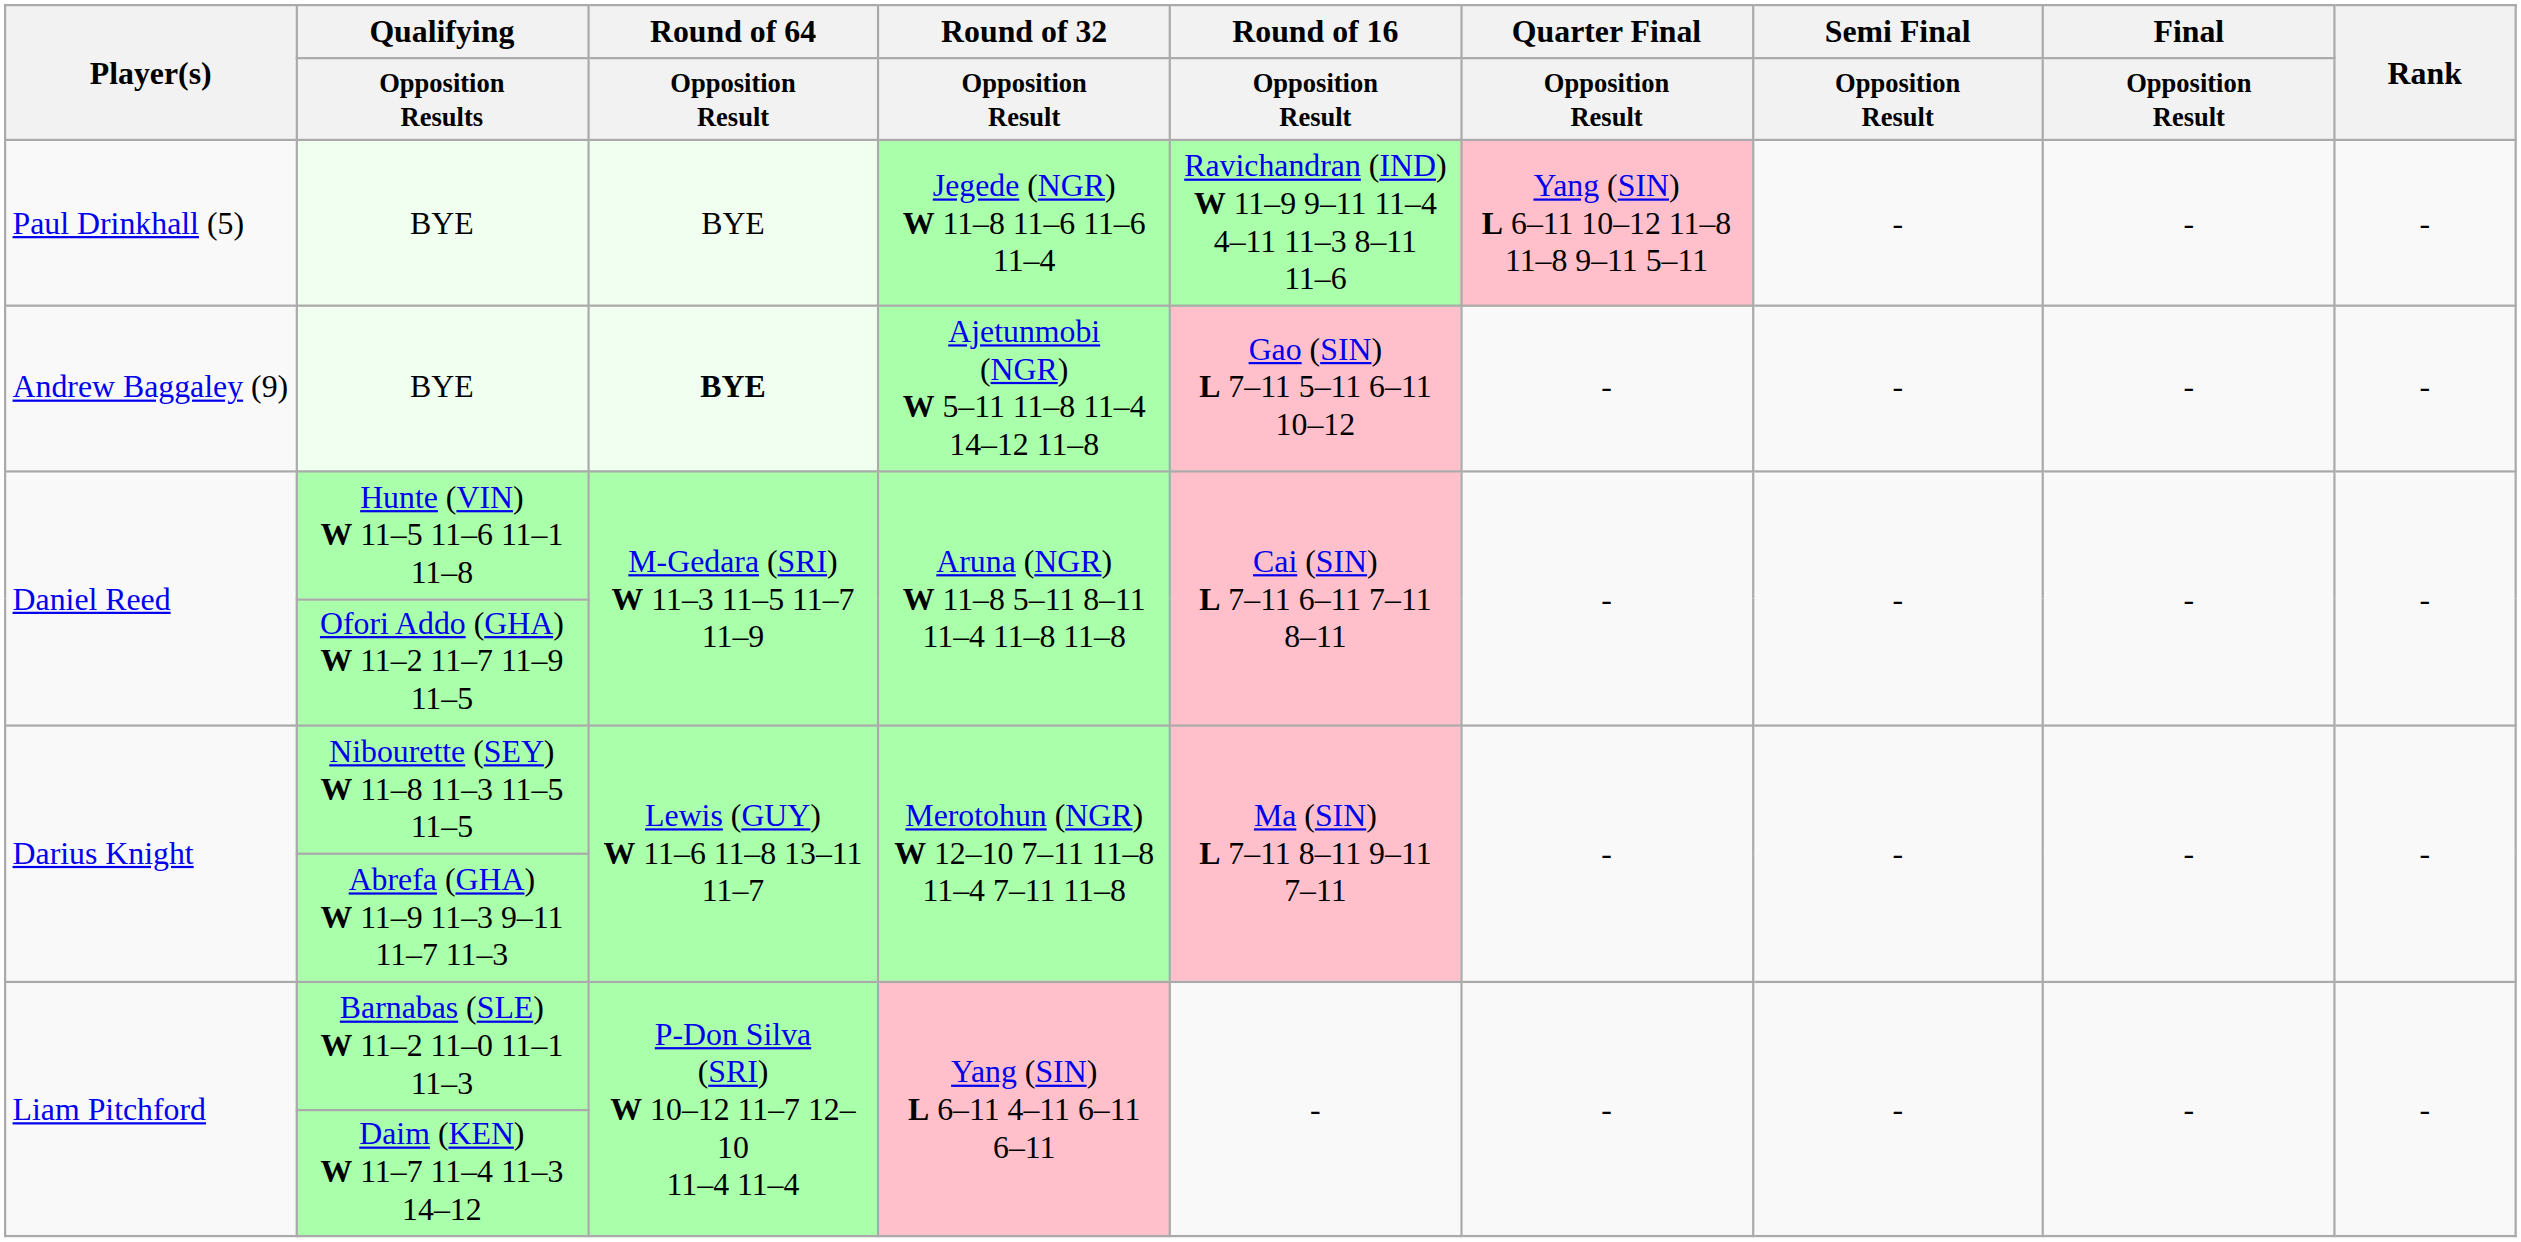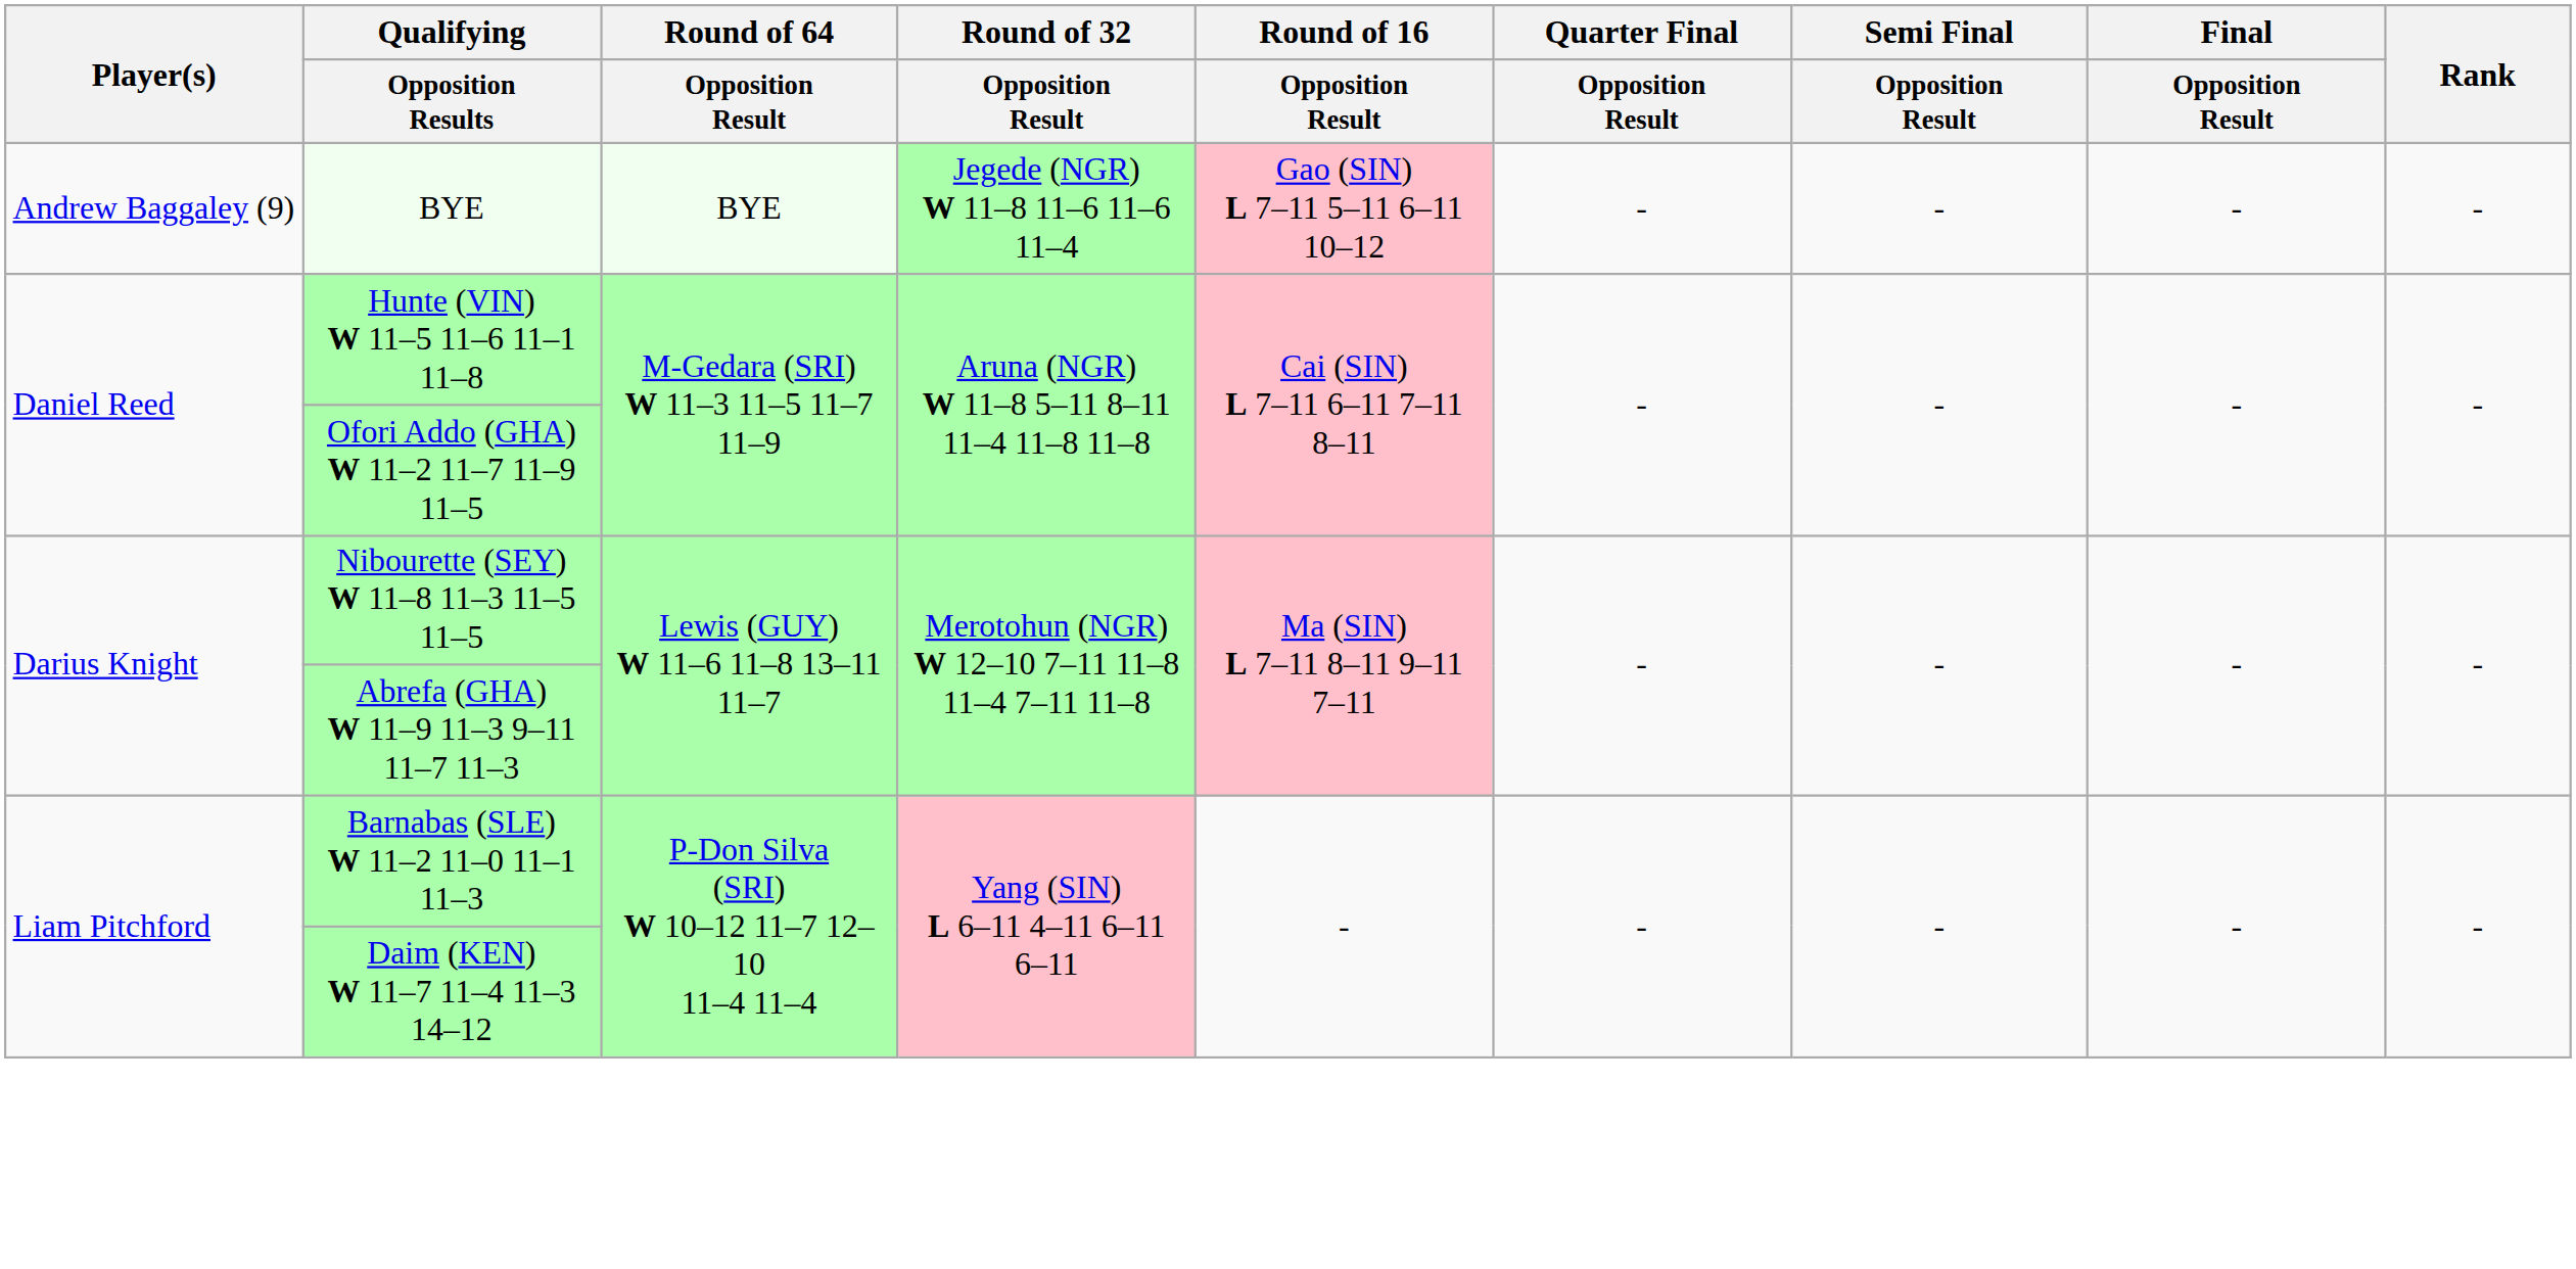- row: Paul Drinkhall (5) | BYE | BYE | Jegede (NGR) W 11–8 11–6 11–6 11–4 | Ravichandran (IND) W 11–9 9–11 11–4 4–11 11–3 8–11 11–6 | Yang (SIN) L 6–11 10–12 11–8 11–8 9–11 5–11 | - | - | -
Andrew Baggaley (9) / BYE | Round of 64 / Opposition Result: bold -> normal
Andrew Baggaley (9) / BYE | Round of 32 / Opposition Result: Ajetunmobi (NGR) W 5–11 11–8 11–4 14–12 11–8 -> Jegede (NGR) W 11–8 11–6 11–6 11–4
